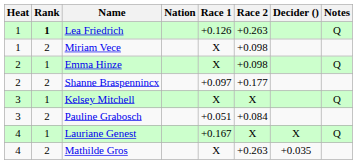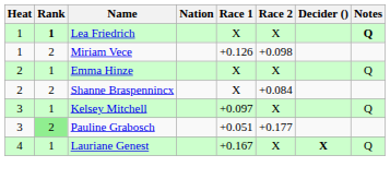Lea Friedrich | Race 1: +0.126 -> X
Lea Friedrich | Race 2: +0.263 -> X
Lea Friedrich | Notes: normal -> bold
Miriam Vece | Race 1: X -> +0.126
Emma Hinze | Race 2: +0.098 -> X
Shanne Braspennincx | Race 1: +0.097 -> X
Shanne Braspennincx | Race 2: +0.177 -> +0.084
Kelsey Mitchell | Race 1: X -> +0.097
Pauline Grabosch | Rank: no background -> lightgreen background
Pauline Grabosch | Race 2: +0.084 -> +0.177
Lauriane Genest | Decider (): normal -> bold
- row: 4 | 2 | Mathilde Gros | X | +0.263 | +0.035
